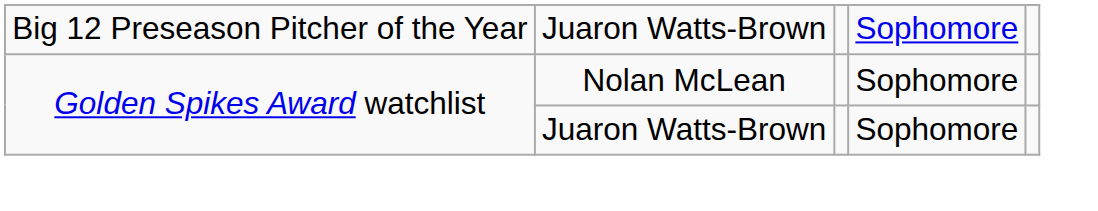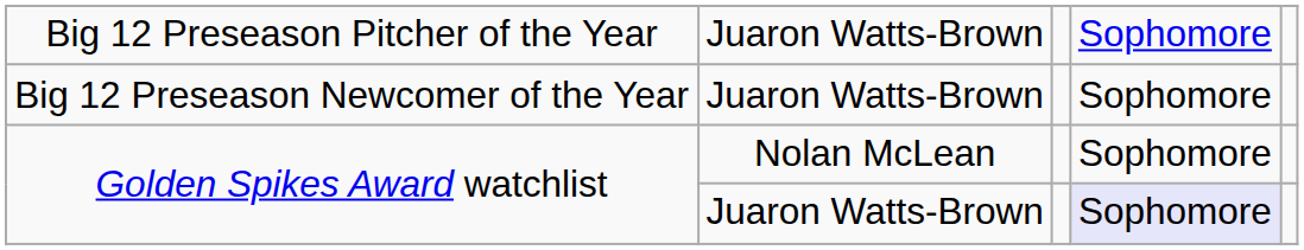+ row: Big 12 Preseason Newcomer of the Year | Juaron Watts-Brown | Sophomore
Golden Spikes Award watchlist / Juaron Watts-Brown | column 4: no background -> lavender background
